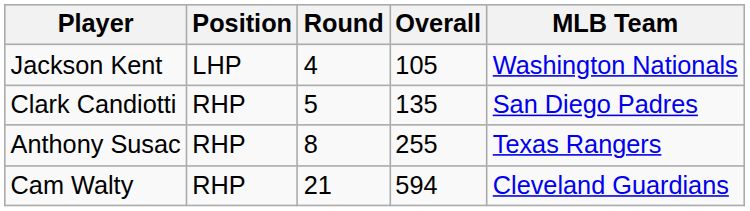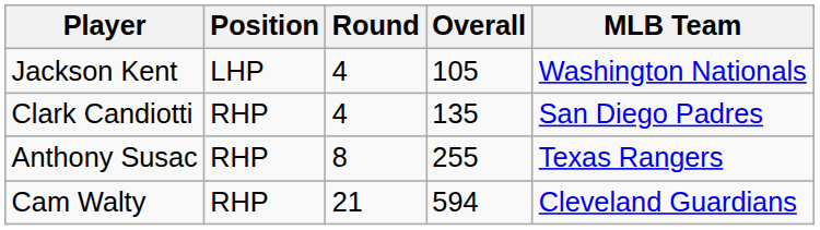Clark Candiotti | Round: 5 -> 4
